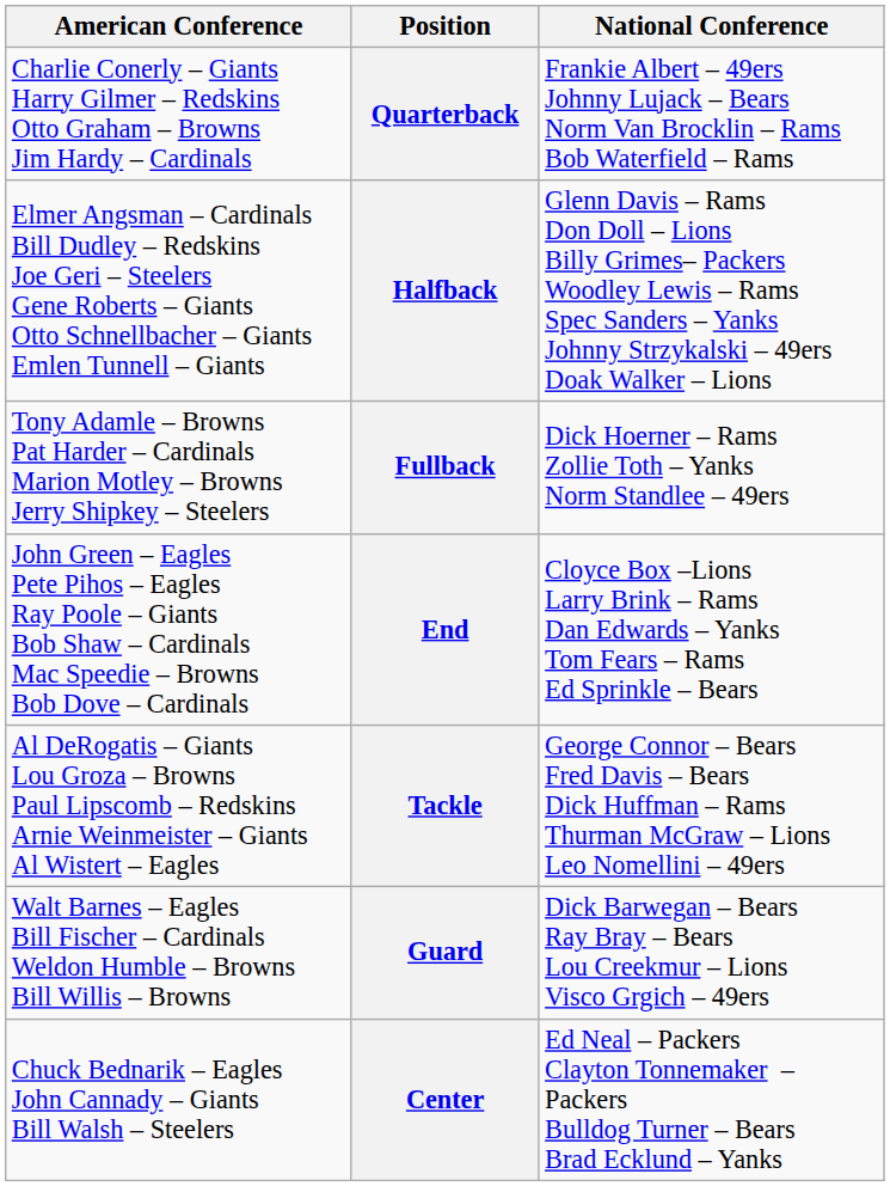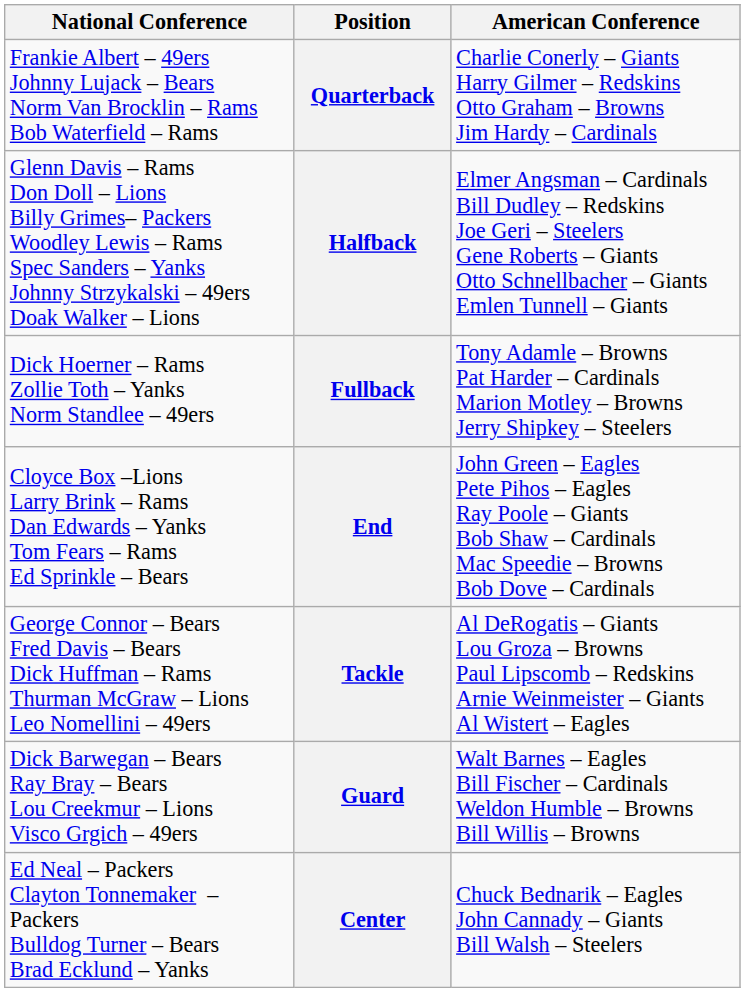columns swapped: American Conference <-> National Conference
